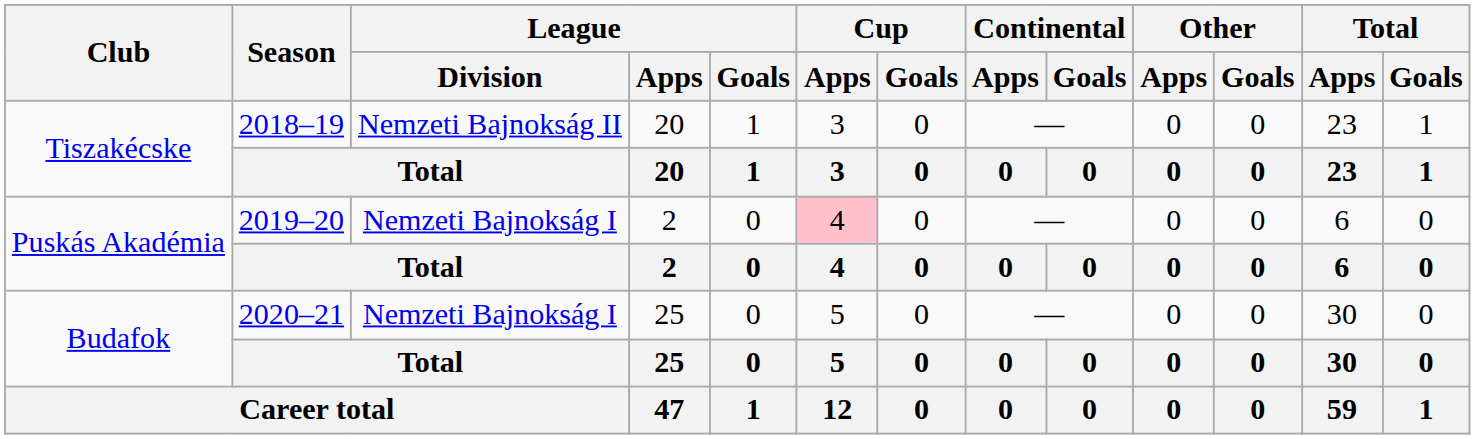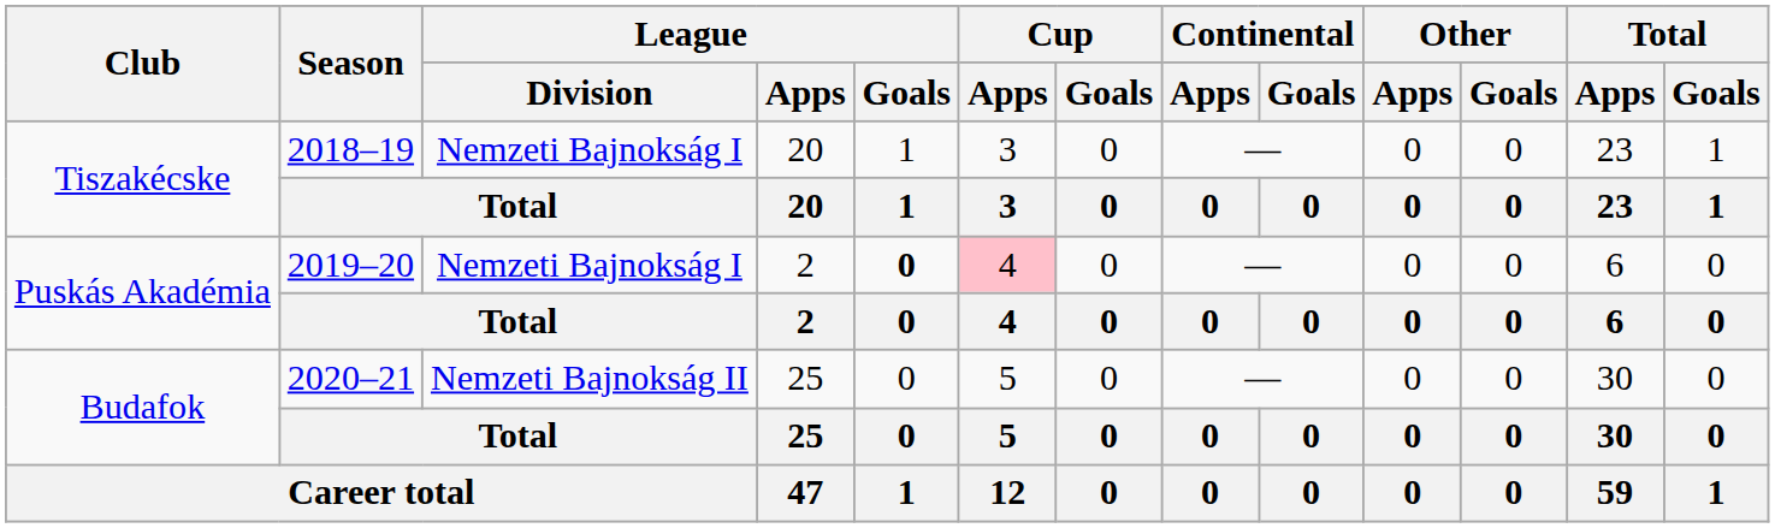Tiszakécske / 2018–19 | League / Division: Nemzeti Bajnokság II -> Nemzeti Bajnokság I
Puskás Akadémia / 2019–20 | League / Goals: normal -> bold
Budafok / 2020–21 | League / Division: Nemzeti Bajnokság I -> Nemzeti Bajnokság II
